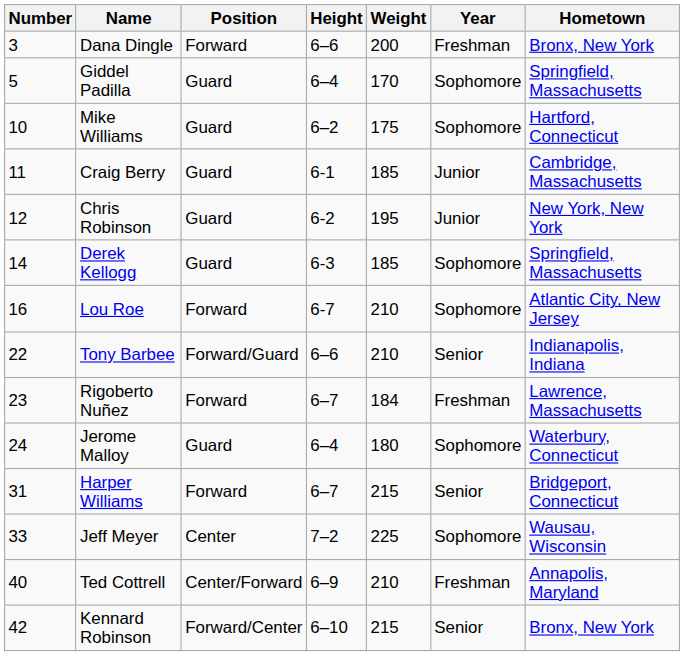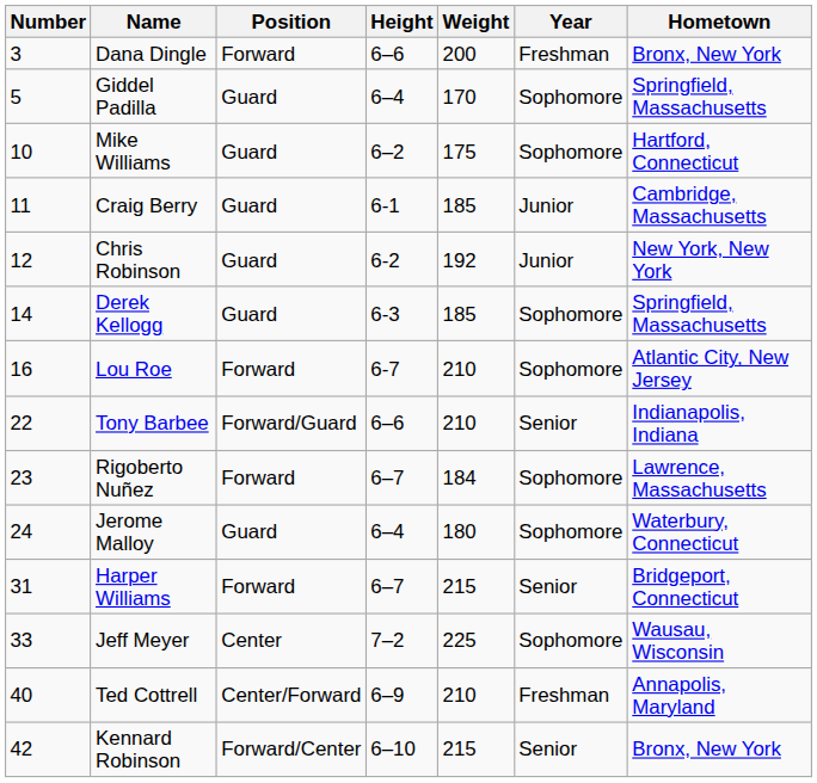Chris Robinson | Weight: 195 -> 192
Rigoberto Nuñez | Year: Freshman -> Sophomore
